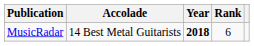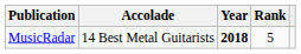MusicRadar | Rank: 6 -> 5
